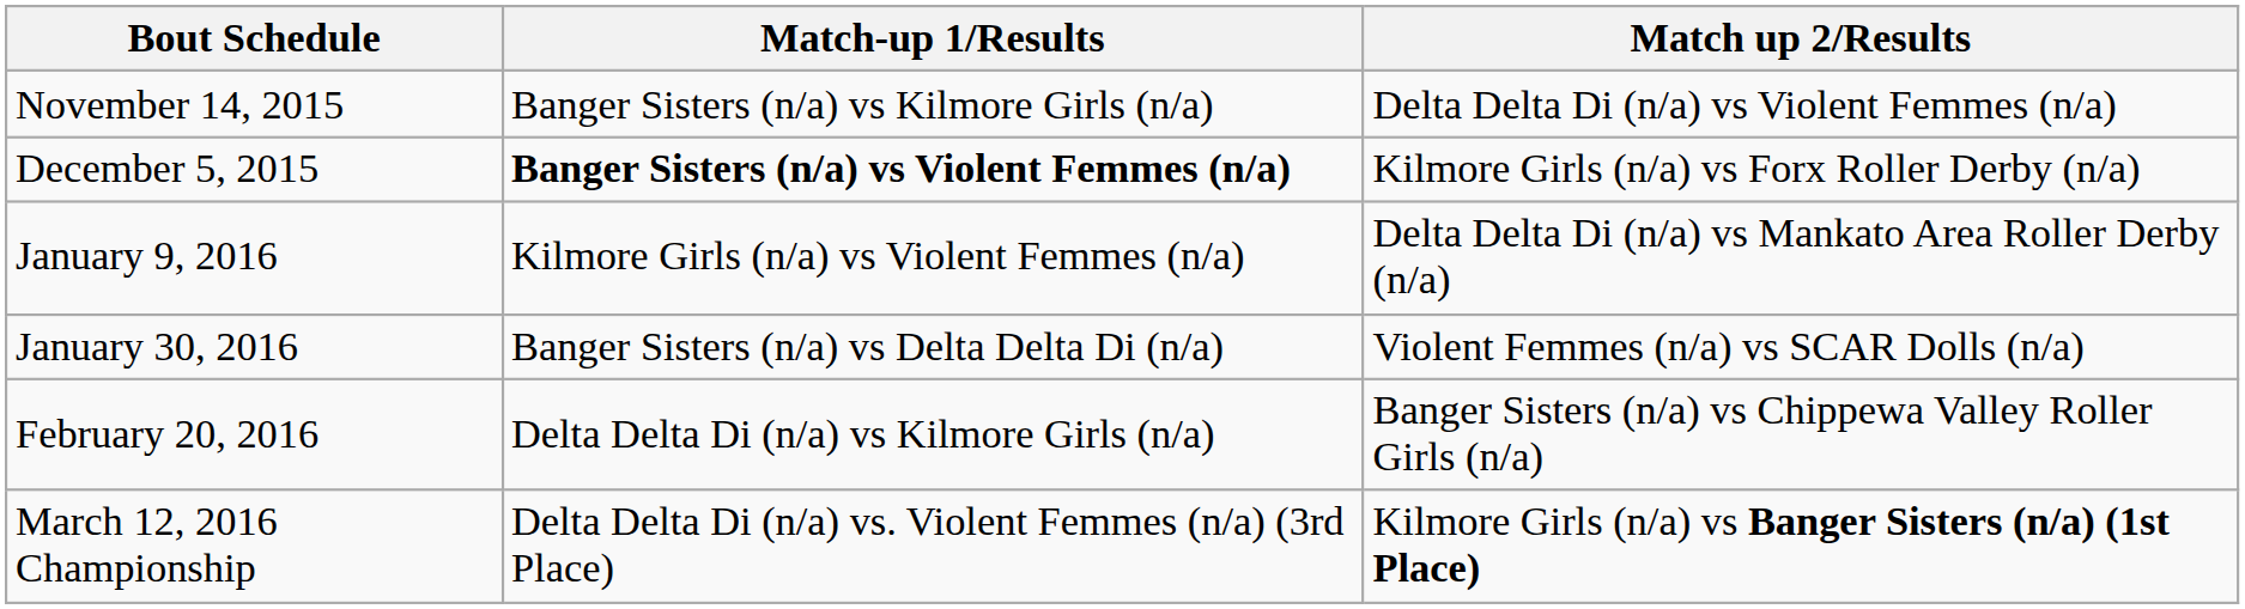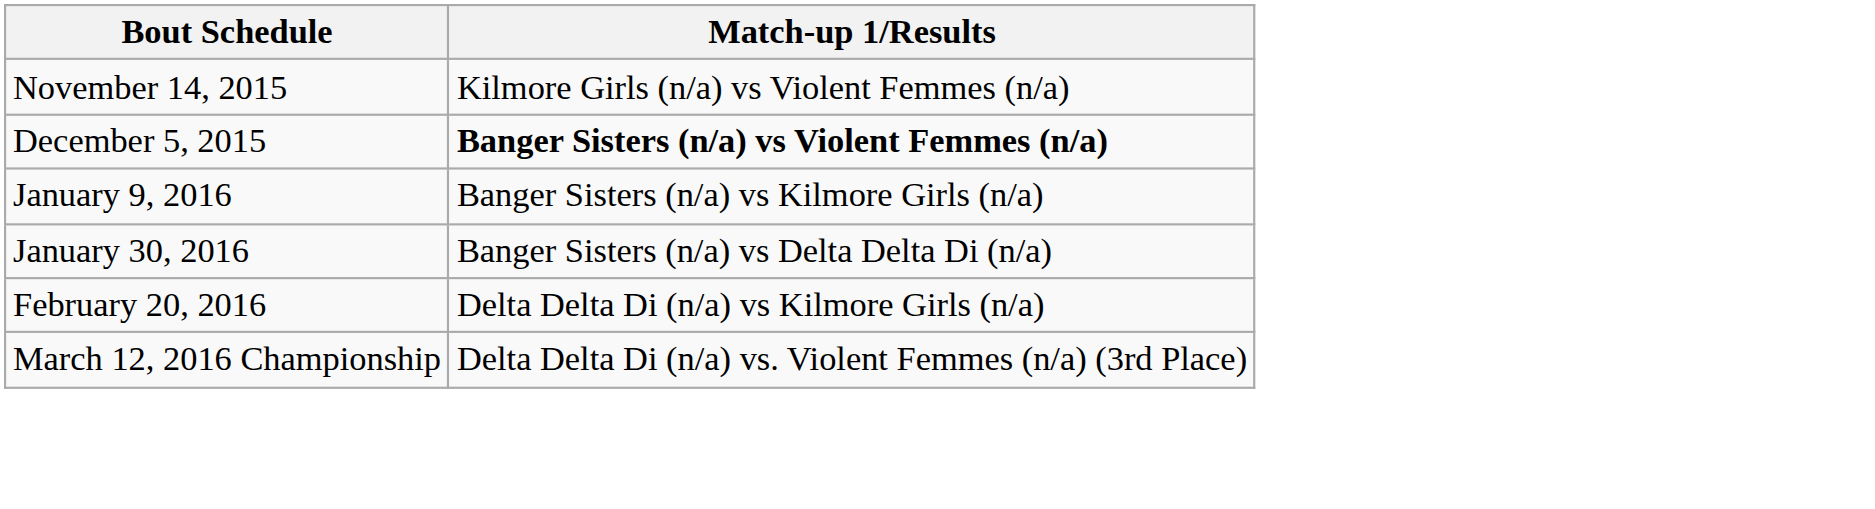- column: Match up 2/Results | Delta Delta Di (n/a) vs Violent Femmes (n/a) | Kilmore Girls (n/a) vs Forx Roller Derby (n/a) | Delta Delta Di (n/a) vs Mankato Area Roller Derby (n/a) | Violent Femmes (n/a) vs SCAR Dolls (n/a) | Banger Sisters (n/a) vs Chippewa Valley Roller Girls (n/a) | Kilmore Girls (n/a) vs Banger Sisters (n/a) (1st Place)
November 14, 2015 | Match-up 1/Results: Banger Sisters (n/a) vs Kilmore Girls (n/a) -> Kilmore Girls (n/a) vs Violent Femmes (n/a)
January 9, 2016 | Match-up 1/Results: Kilmore Girls (n/a) vs Violent Femmes (n/a) -> Banger Sisters (n/a) vs Kilmore Girls (n/a)
